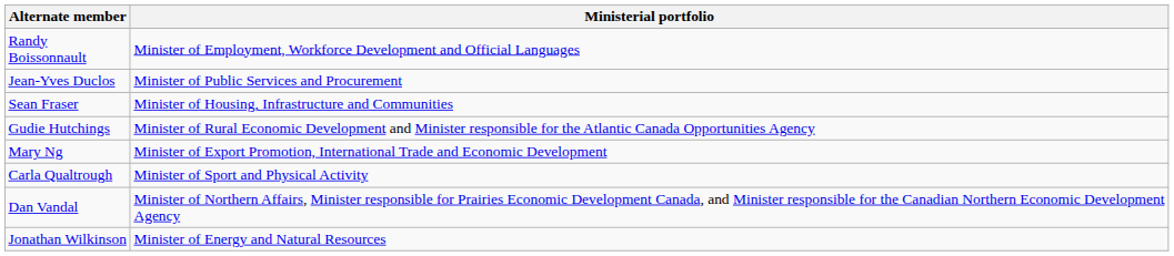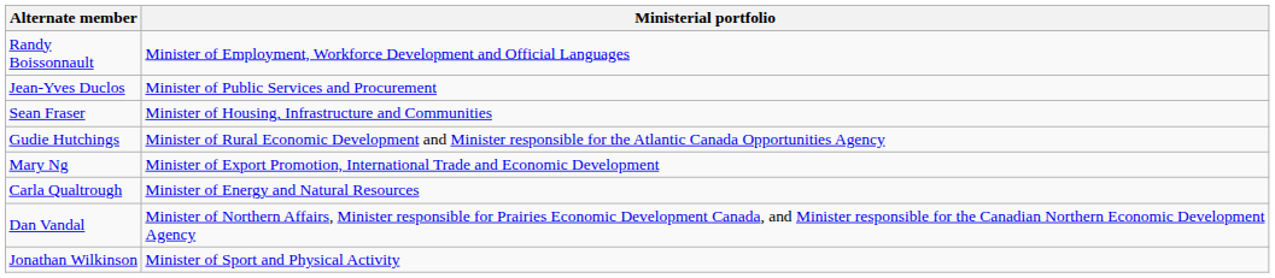Carla Qualtrough | Ministerial portfolio: Minister of Sport and Physical Activity -> Minister of Energy and Natural Resources
Jonathan Wilkinson | Ministerial portfolio: Minister of Energy and Natural Resources -> Minister of Sport and Physical Activity
